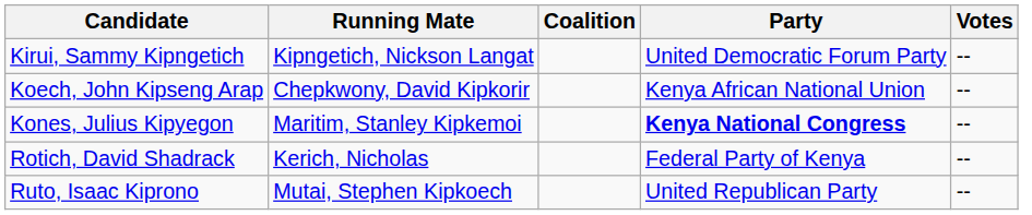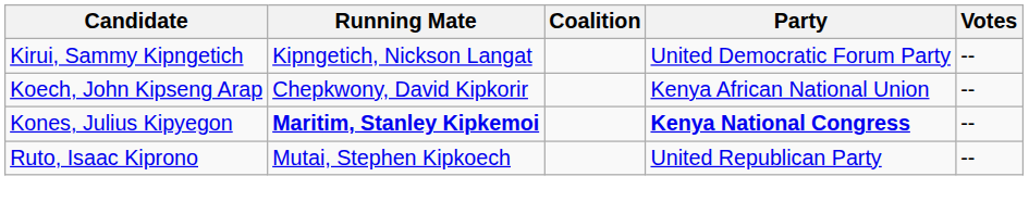Kones, Julius Kipyegon | Running Mate: normal -> bold
- row: Rotich, David Shadrack | Kerich, Nicholas | Federal Party of Kenya | --
